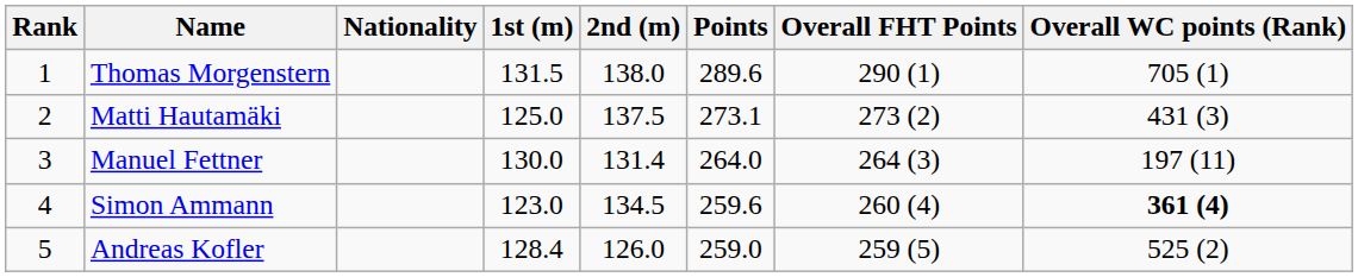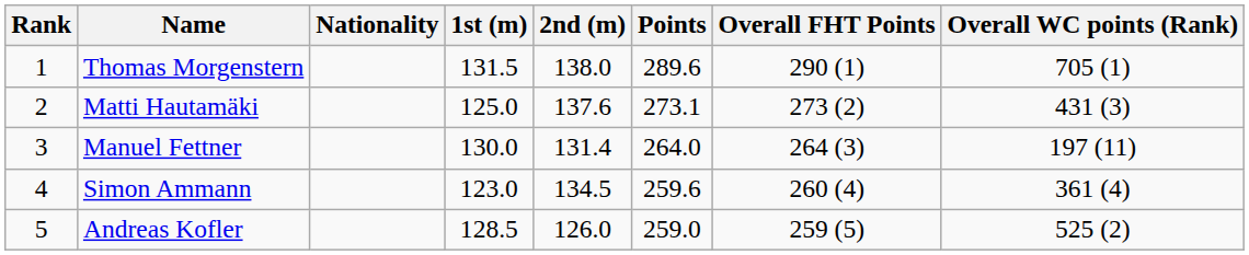Matti Hautamäki | 2nd (m): 137.5 -> 137.6
Simon Ammann | Overall WC points (Rank): bold -> normal
Andreas Kofler | 1st (m): 128.4 -> 128.5
